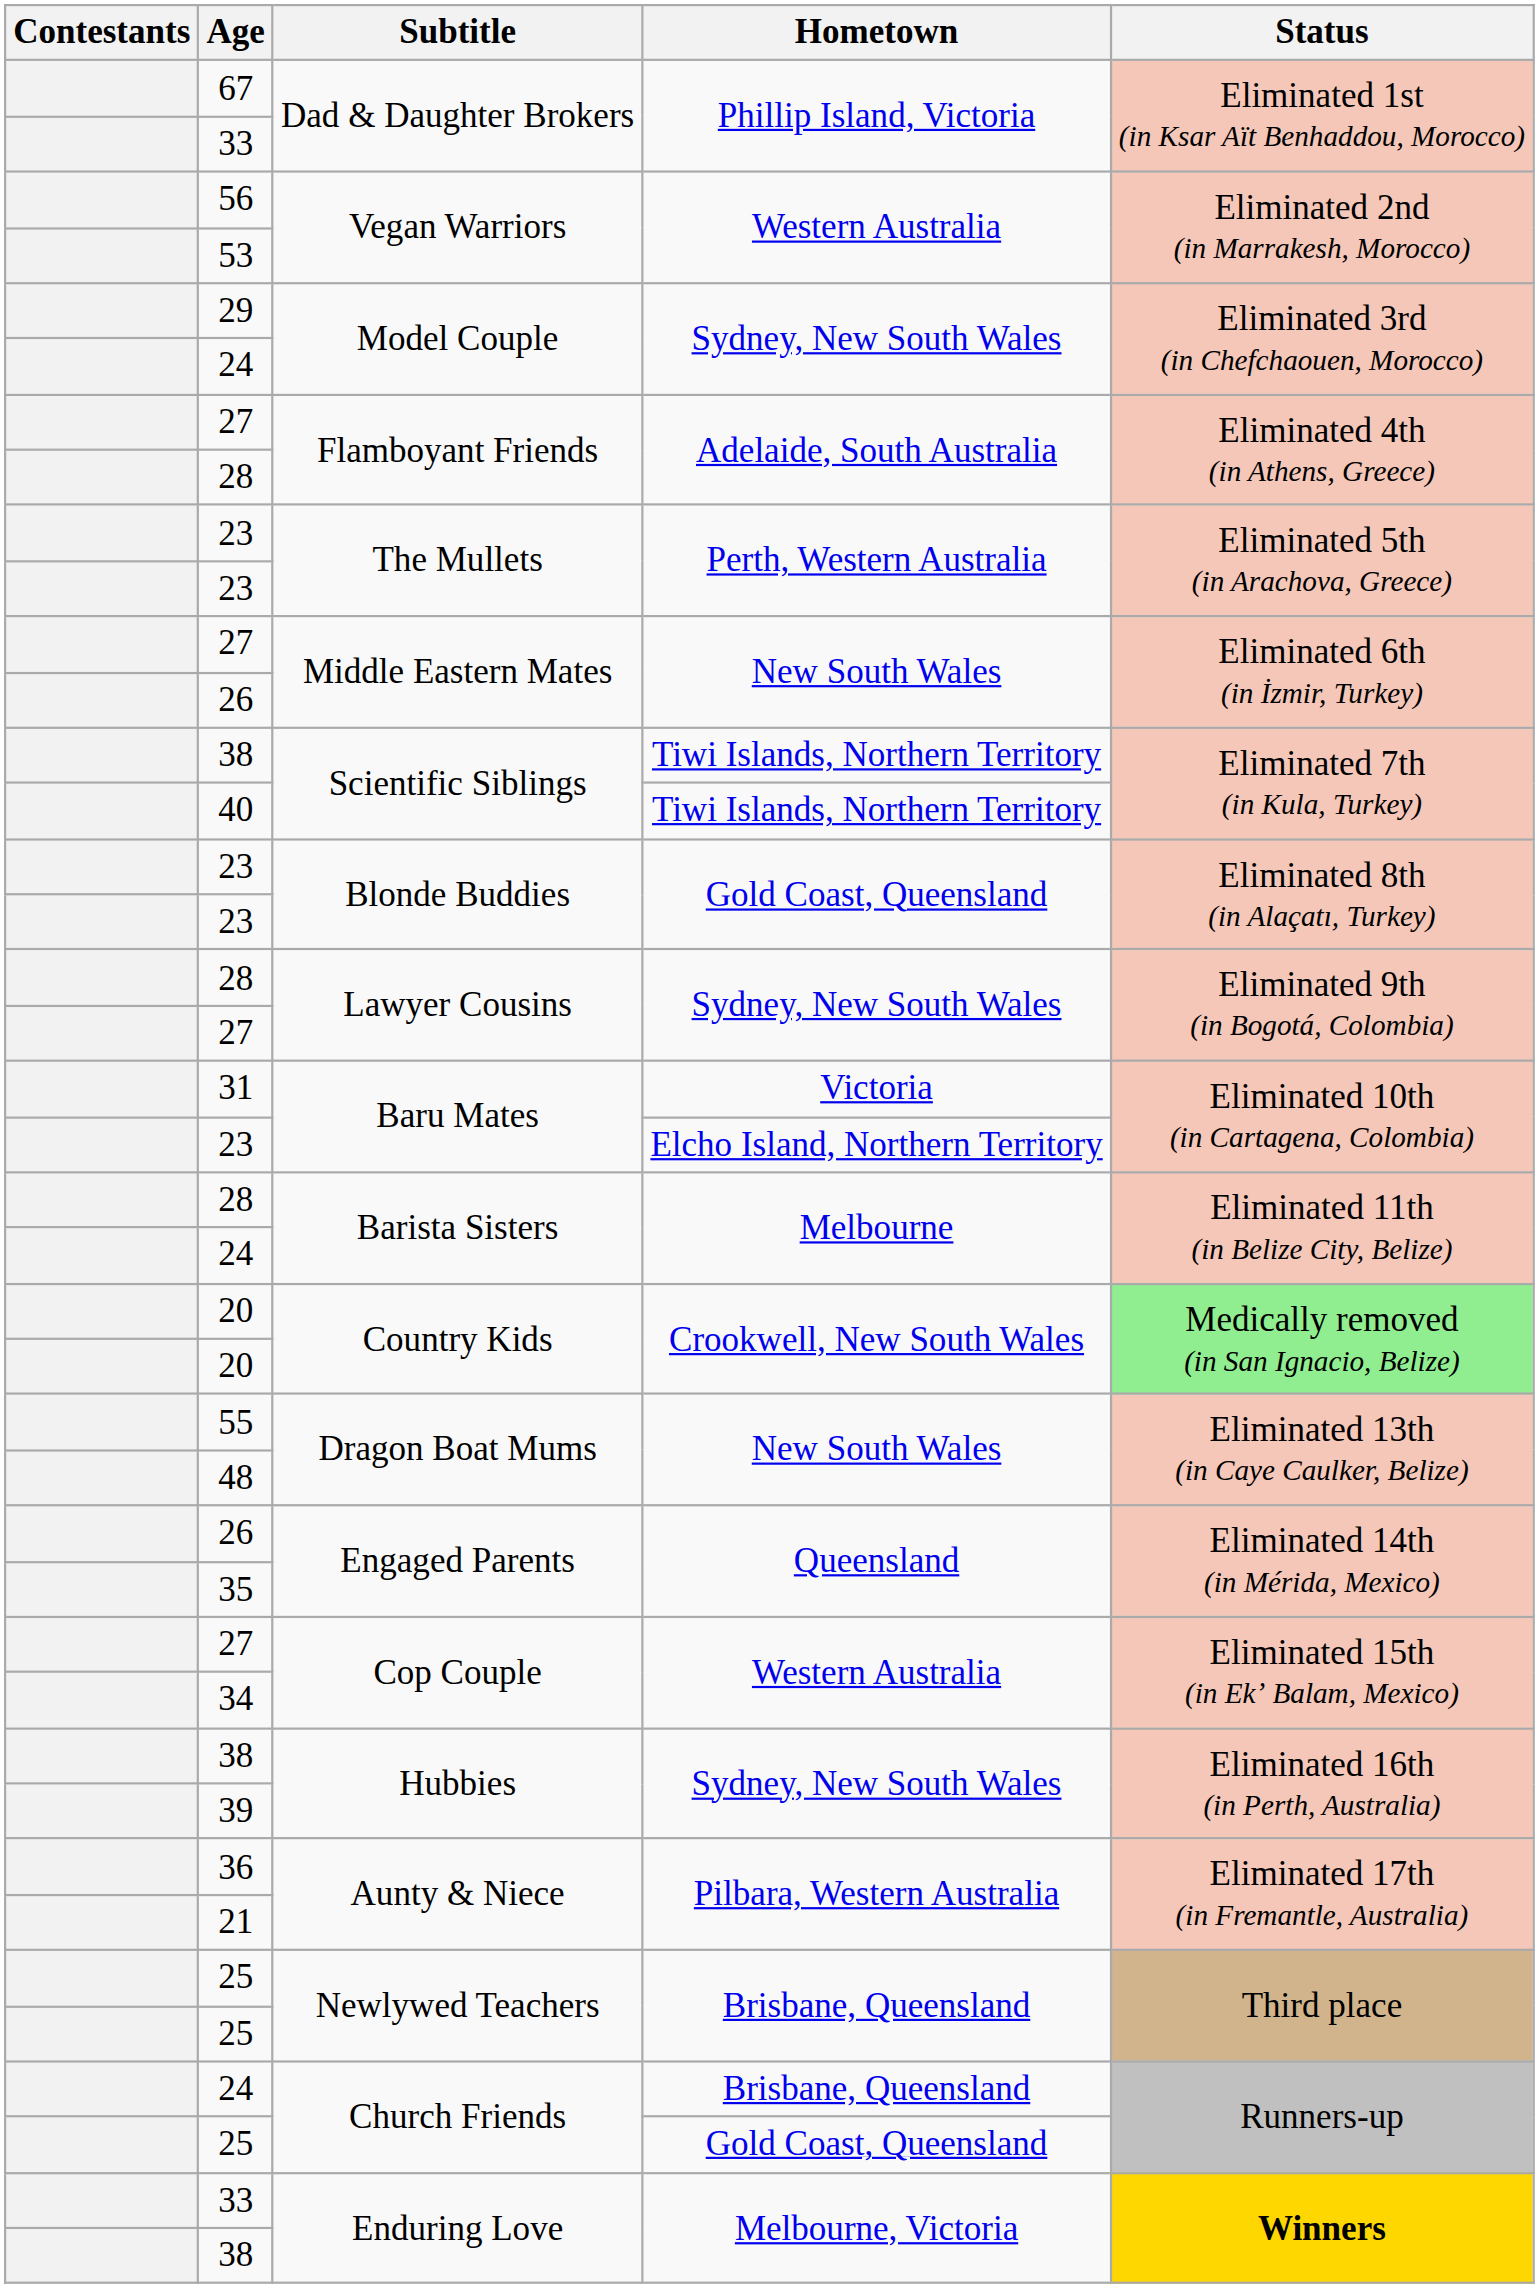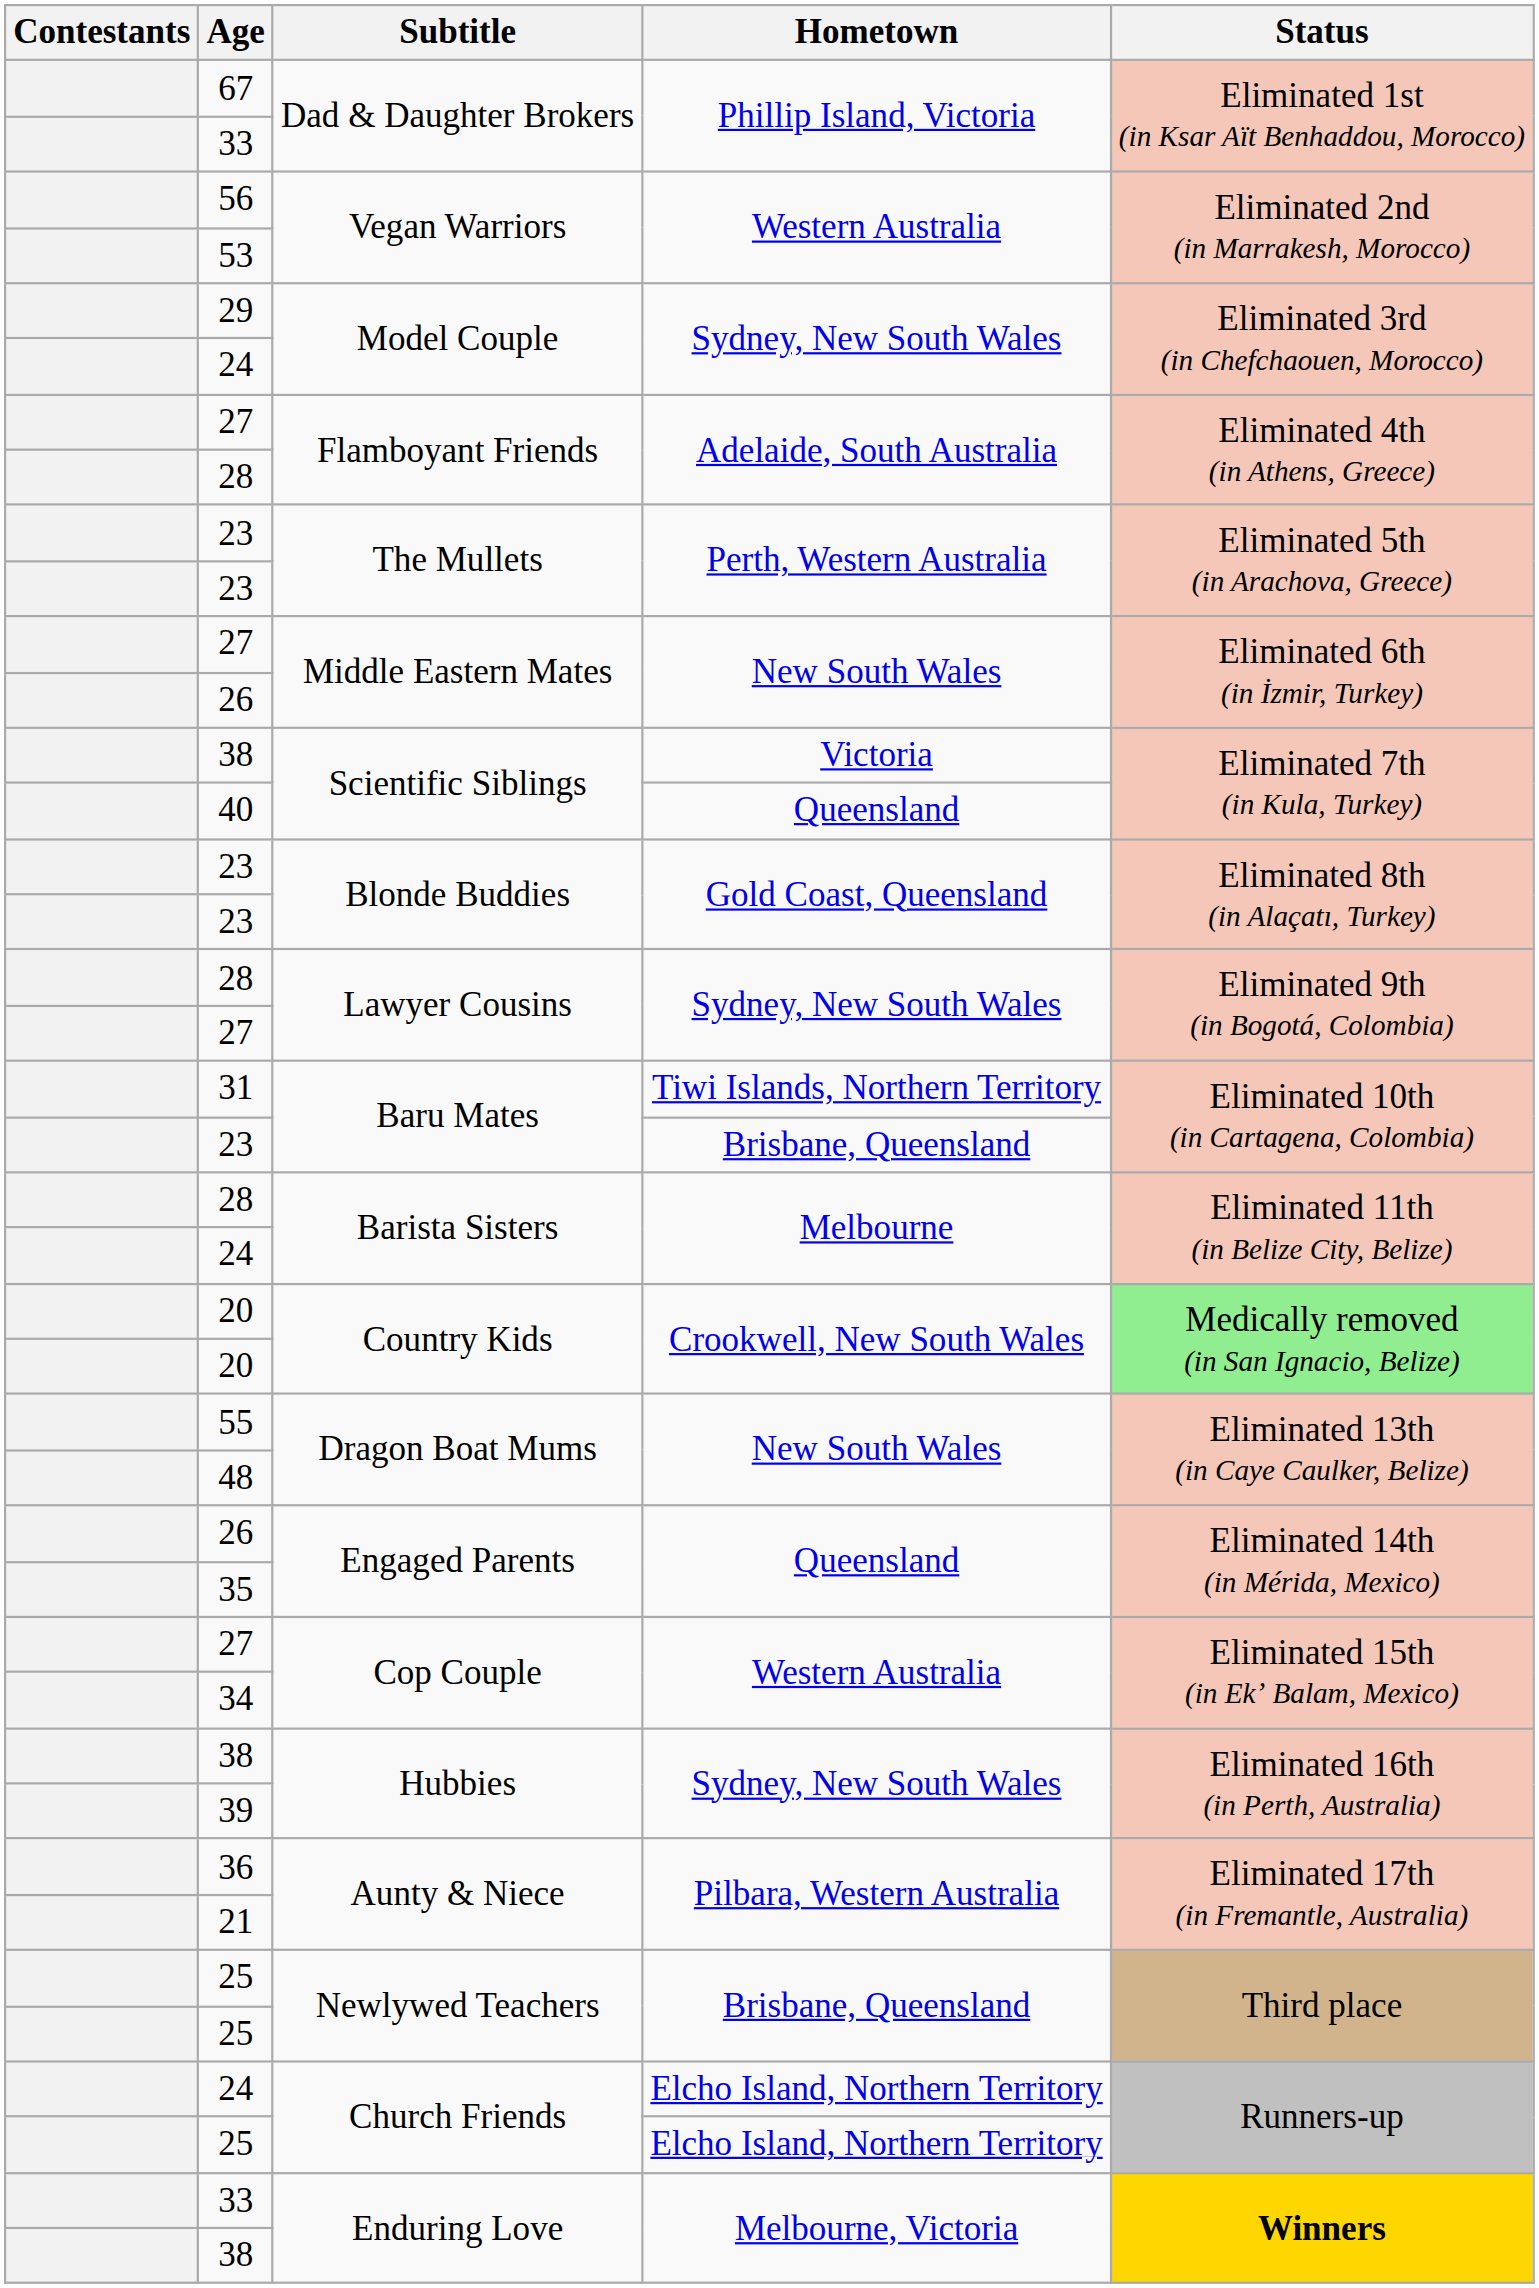38 / Scientific Siblings | Hometown: Tiwi Islands, Northern Territory -> Victoria
40 | Hometown: Tiwi Islands, Northern Territory -> Queensland
31 | Hometown: Victoria -> Tiwi Islands, Northern Territory
23 / Baru Mates | Hometown: Elcho Island, Northern Territory -> Brisbane, Queensland
24 / Church Friends | Hometown: Brisbane, Queensland -> Elcho Island, Northern Territory
25 / Church Friends | Hometown: Gold Coast, Queensland -> Elcho Island, Northern Territory
